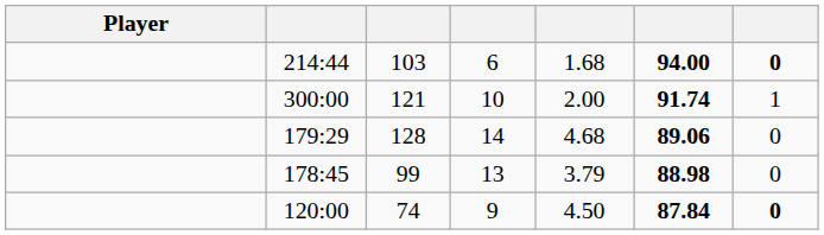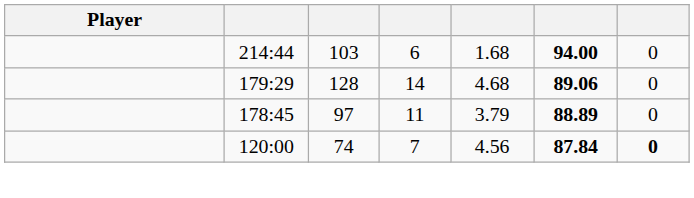214:44 | column 7: bold -> normal
- row: 300:00 | 121 | 10 | 2.00 | 91.74 | 1
178:45 | column 3: 99 -> 97
178:45 | column 4: 13 -> 11
178:45 | column 6: 88.98 -> 88.89
120:00 | column 4: 9 -> 7
120:00 | column 5: 4.50 -> 4.56
